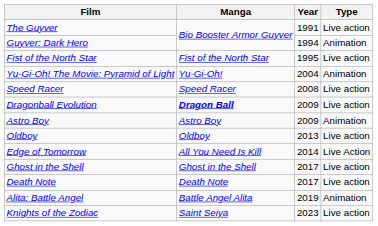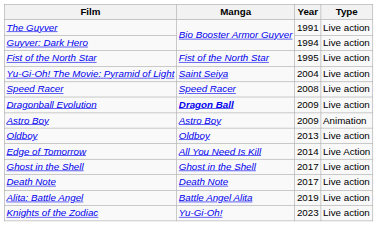Guyver: Dark Hero | Type: Animation -> Live action
Yu-Gi-Oh! The Movie: Pyramid of Light | Manga: Yu-Gi-Oh! -> Saint Seiya
Yu-Gi-Oh! The Movie: Pyramid of Light | Type: Animation -> Live action
Alita: Battle Angel | Type: Animation -> Live action
Knights of the Zodiac | Manga: Saint Seiya -> Yu-Gi-Oh!
